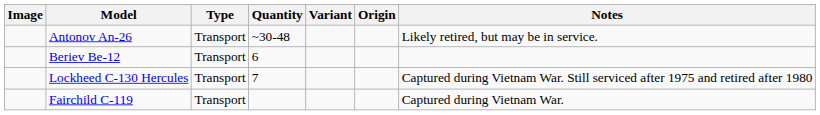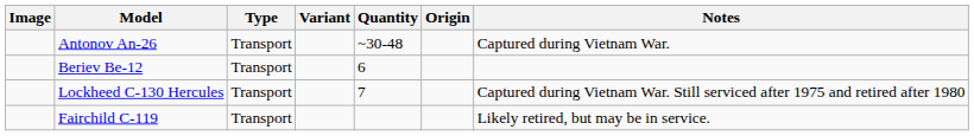columns swapped: Variant <-> Quantity
Antonov An-26 | Notes: Likely retired, but may be in service. -> Captured during Vietnam War.
Fairchild C-119 | Notes: Captured during Vietnam War. -> Likely retired, but may be in service.
